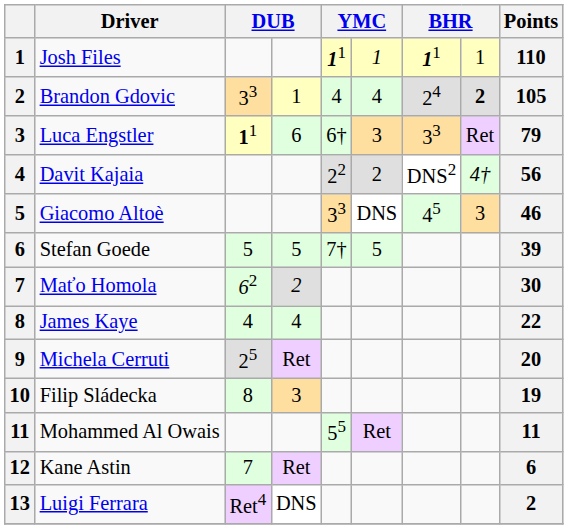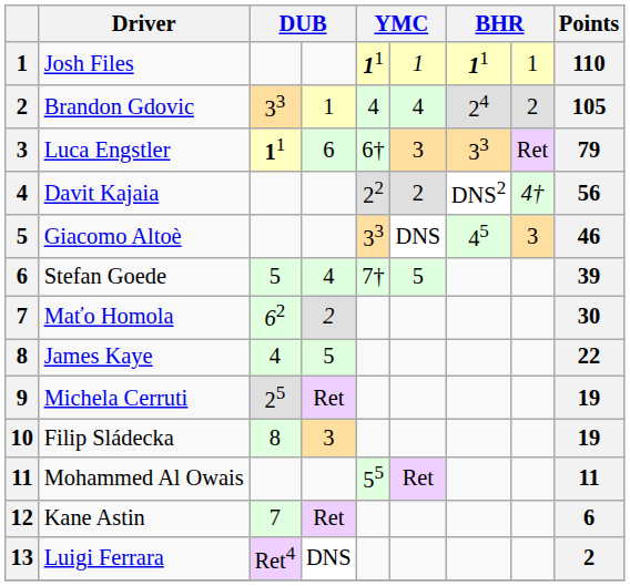Brandon Gdovic | column 8: bold -> normal
Stefan Goede | column 4: 5 -> 4
James Kaye | column 4: 4 -> 5
Michela Cerruti | Points: 20 -> 19
